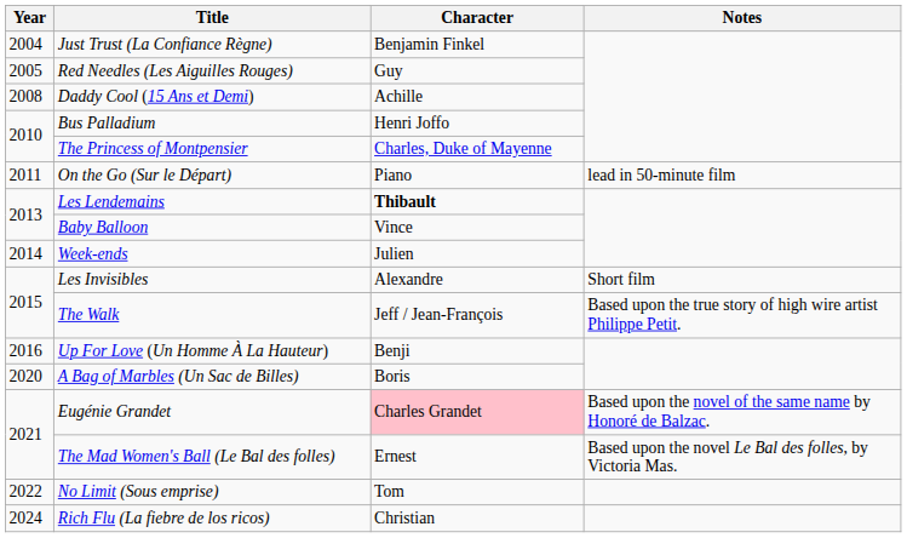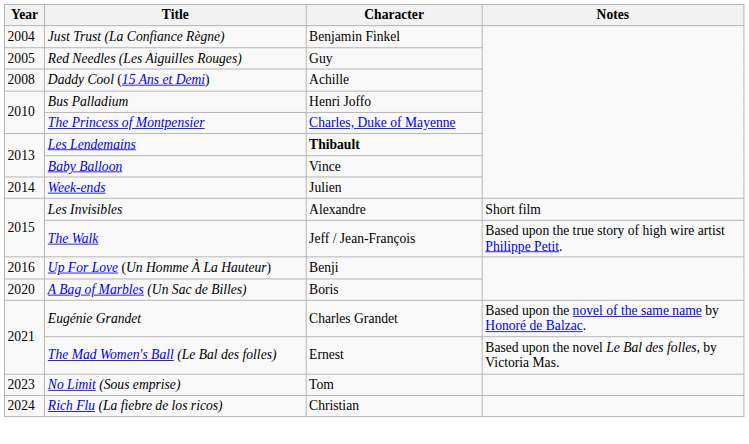- row: 2011 | On the Go (Sur le Départ) | Piano | lead in 50-minute film
Eugénie Grandet | Character: pink background -> no background
No Limit (Sous emprise) | Year: 2022 -> 2023
